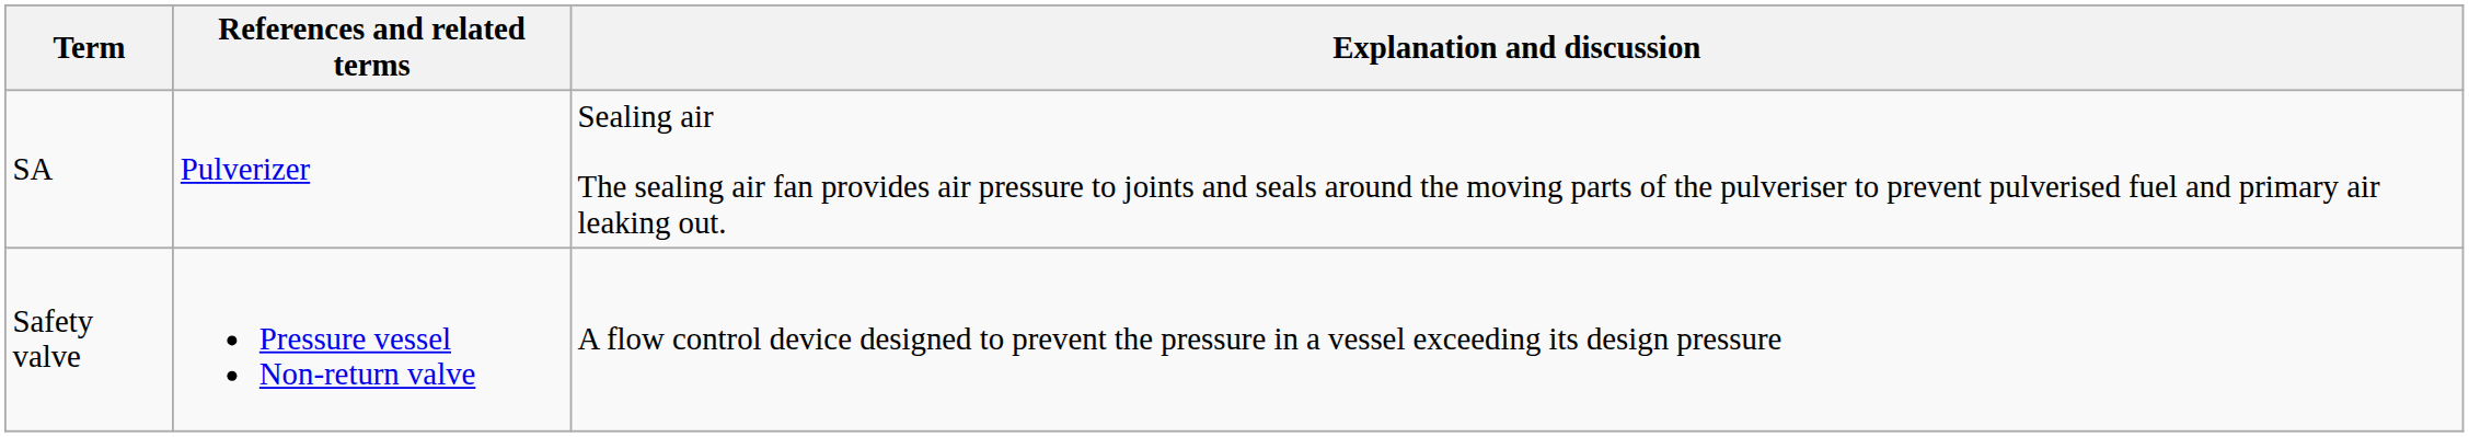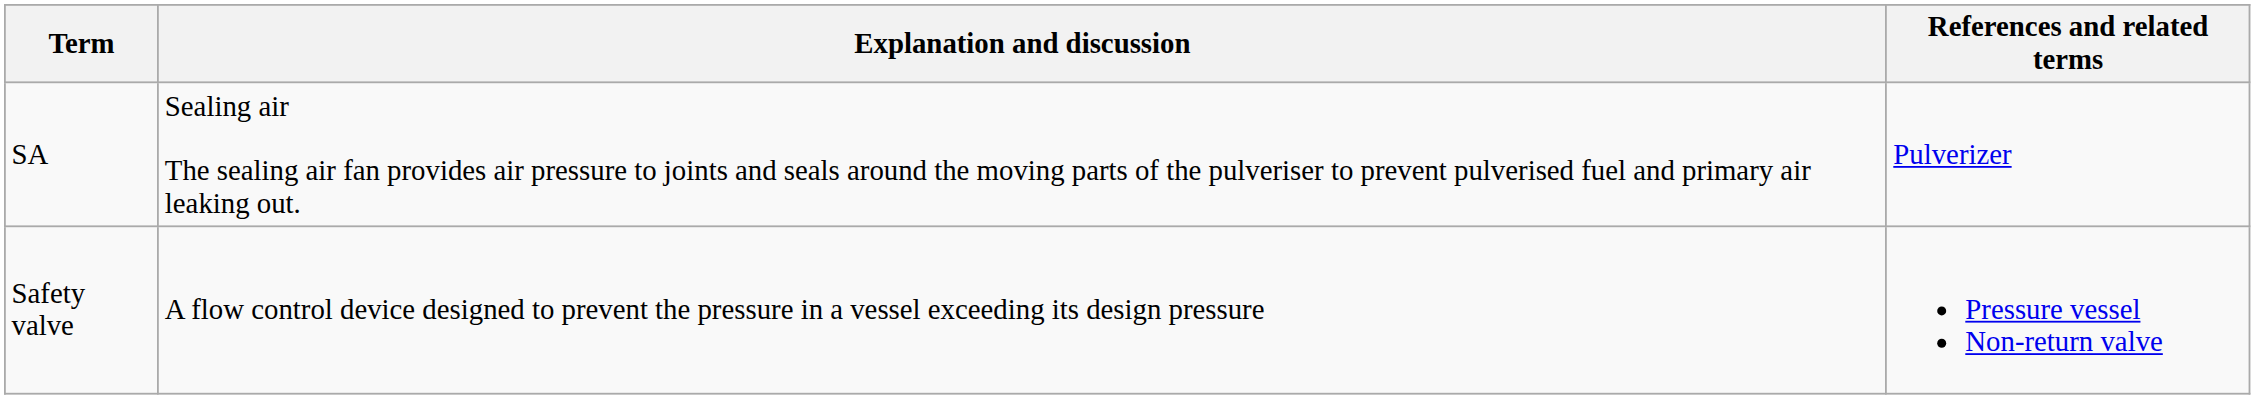columns swapped: Explanation and discussion <-> References and related terms
